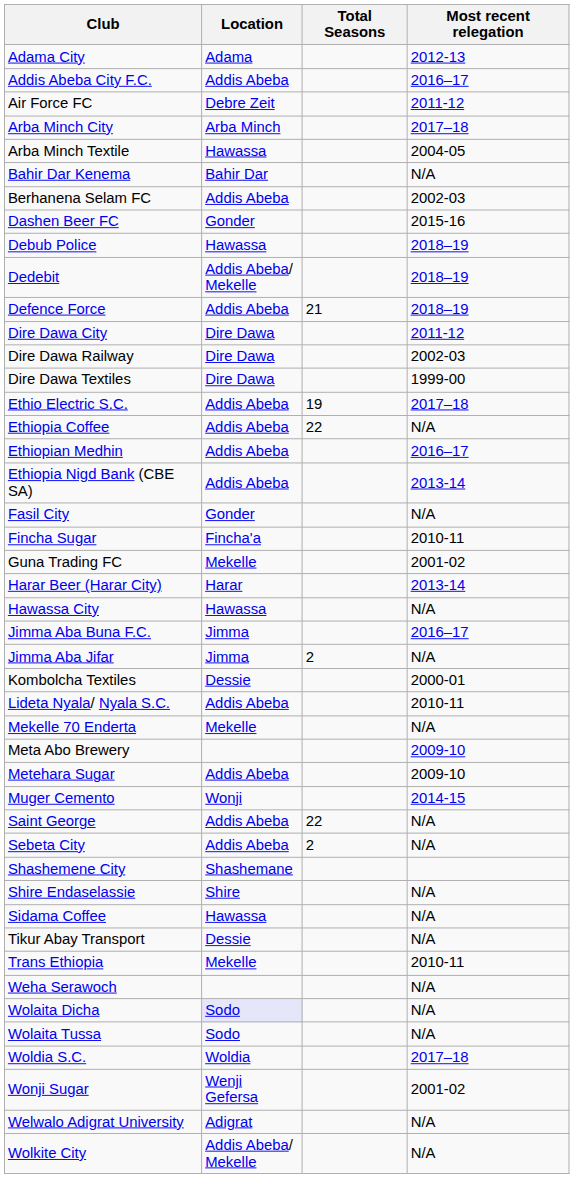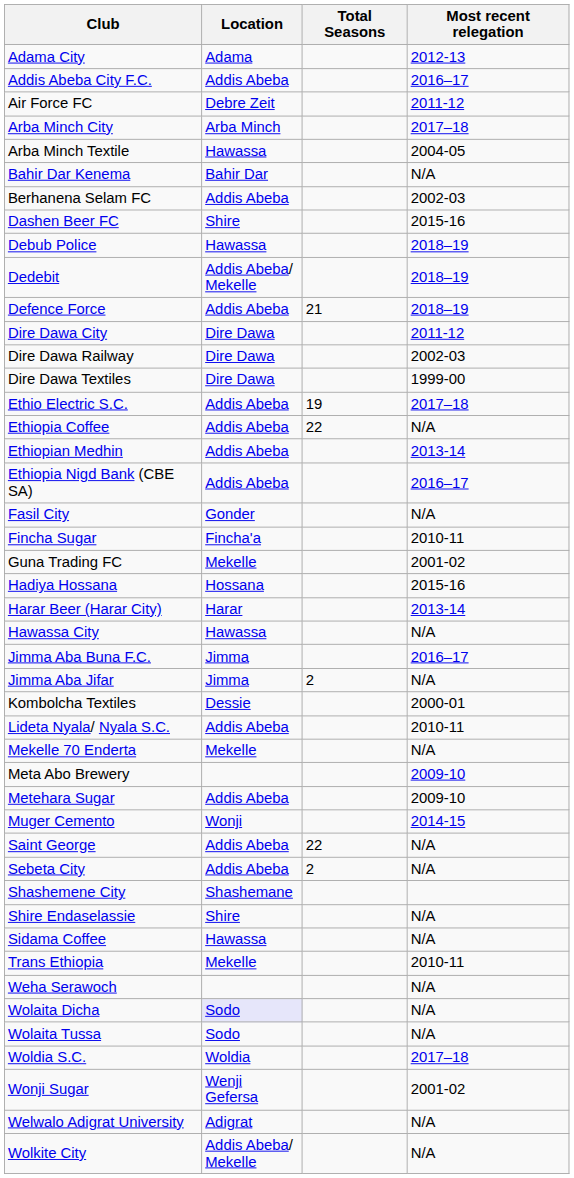Dashen Beer FC | Location: Gonder -> Shire
Ethiopian Medhin | Most recent relegation: 2016–17 -> 2013-14
Ethiopia Nigd Bank (CBE SA) | Most recent relegation: 2013-14 -> 2016–17
+ row: Hadiya Hossana | Hossana | 2015-16
- row: Tikur Abay Transport | Dessie | N/A
